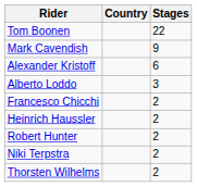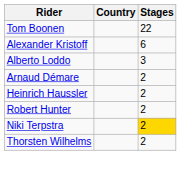- row: Mark Cavendish | 9
- row: Francesco Chicchi | 2
+ row: Arnaud Démare | 2
Niki Terpstra | Stages: no background -> gold background
